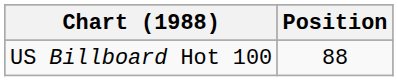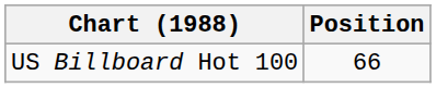US Billboard Hot 100 | Position: 88 -> 66
